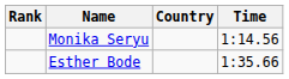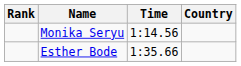columns swapped: Country <-> Time
